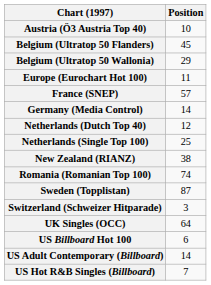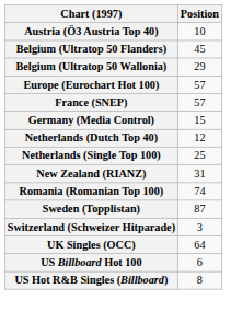Europe (Eurochart Hot 100) | Position: 11 -> 57
Germany (Media Control) | Position: 14 -> 15
New Zealand (RIANZ) | Position: 38 -> 31
- row: US Adult Contemporary (Billboard) | 14
US Hot R&B Singles (Billboard) | Position: 7 -> 8
